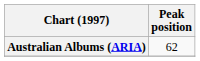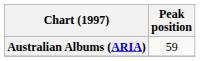Australian Albums (ARIA) | Peak position: 62 -> 59
